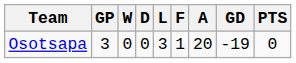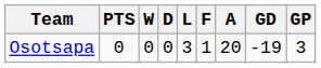columns swapped: GP <-> PTS
